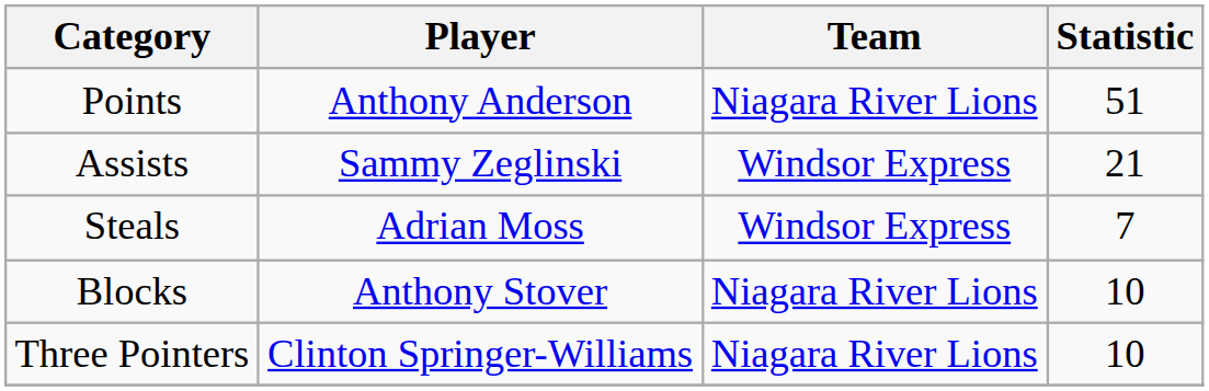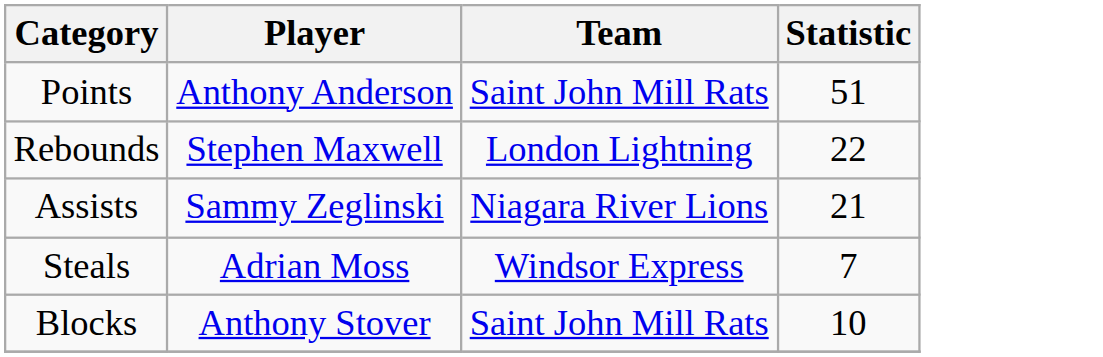Points | Team: Niagara River Lions -> Saint John Mill Rats
+ row: Rebounds | Stephen Maxwell | London Lightning | 22
Assists | Team: Windsor Express -> Niagara River Lions
Blocks | Team: Niagara River Lions -> Saint John Mill Rats
- row: Three Pointers | Clinton Springer-Williams | Niagara River Lions | 10
